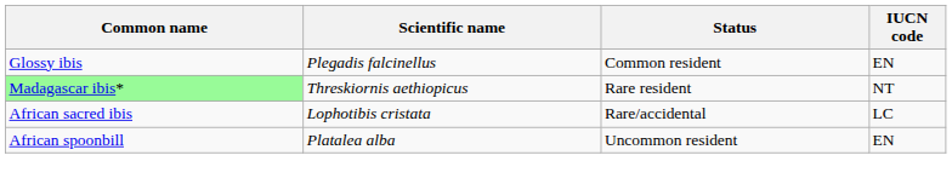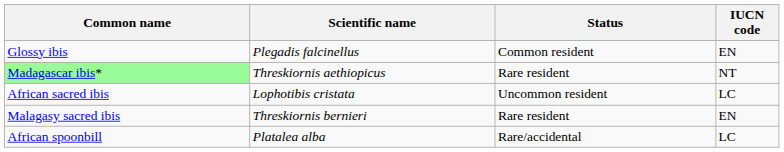African sacred ibis | Status: Rare/accidental -> Uncommon resident
+ row: Malagasy sacred ibis | Threskiornis bernieri | Rare resident | EN
African spoonbill | Status: Uncommon resident -> Rare/accidental
African spoonbill | IUCN code: EN -> LC
